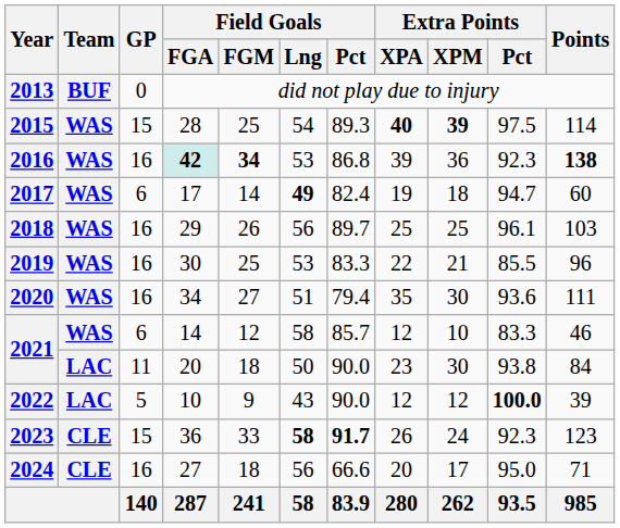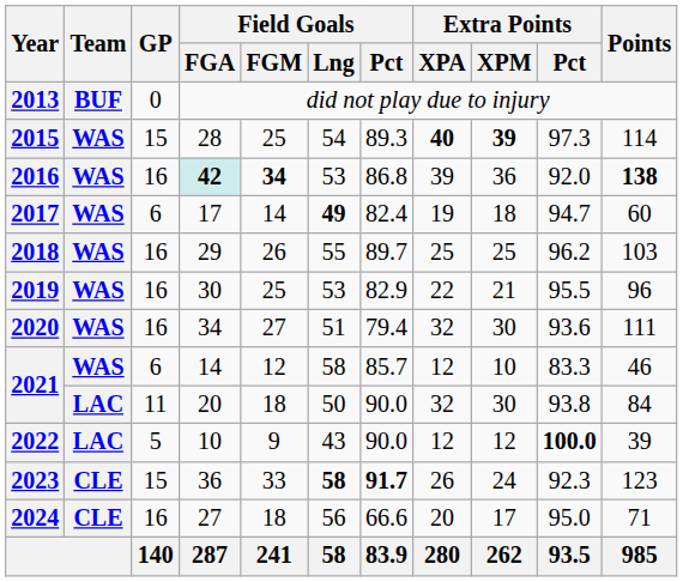2015 | Extra Points / Pct: 97.5 -> 97.3
2016 | Extra Points / Pct: 92.3 -> 92.0
2018 | Field Goals / Lng: 56 -> 55
2018 | Extra Points / Pct: 96.1 -> 96.2
2019 | Field Goals / Pct: 83.3 -> 82.9
2019 | Extra Points / Pct: 85.5 -> 95.5
2020 | Extra Points / XPA: 35 -> 32
2021 / 20 | Extra Points / XPA: 23 -> 32
